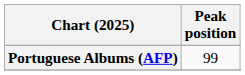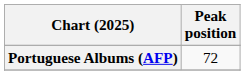Portuguese Albums (AFP) | Peak position: 99 -> 72
